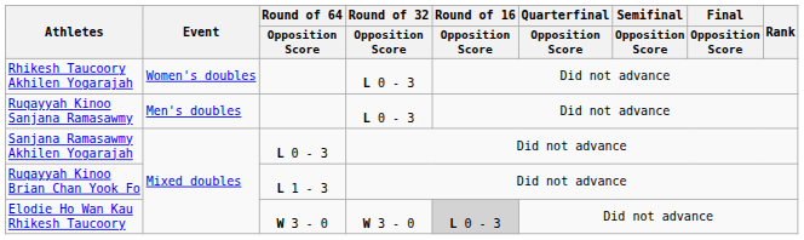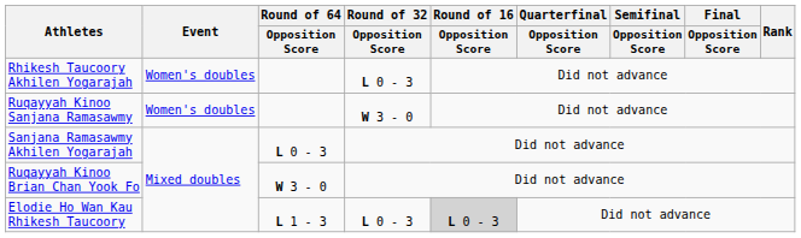Ruqayyah Kinoo Sanjana Ramasawmy | Event: Men's doubles -> Women's doubles
Ruqayyah Kinoo Sanjana Ramasawmy | Round of 32 / Opposition Score: L 0 - 3 -> W 3 - 0
Ruqayyah Kinoo Brian Chan Yook Fo | Round of 64 / Opposition Score: L 1 - 3 -> W 3 - 0
Elodie Ho Wan Kau Rhikesh Taucoory | Round of 64 / Opposition Score: W 3 - 0 -> L 1 - 3
Elodie Ho Wan Kau Rhikesh Taucoory | Round of 32 / Opposition Score: W 3 - 0 -> L 0 - 3
